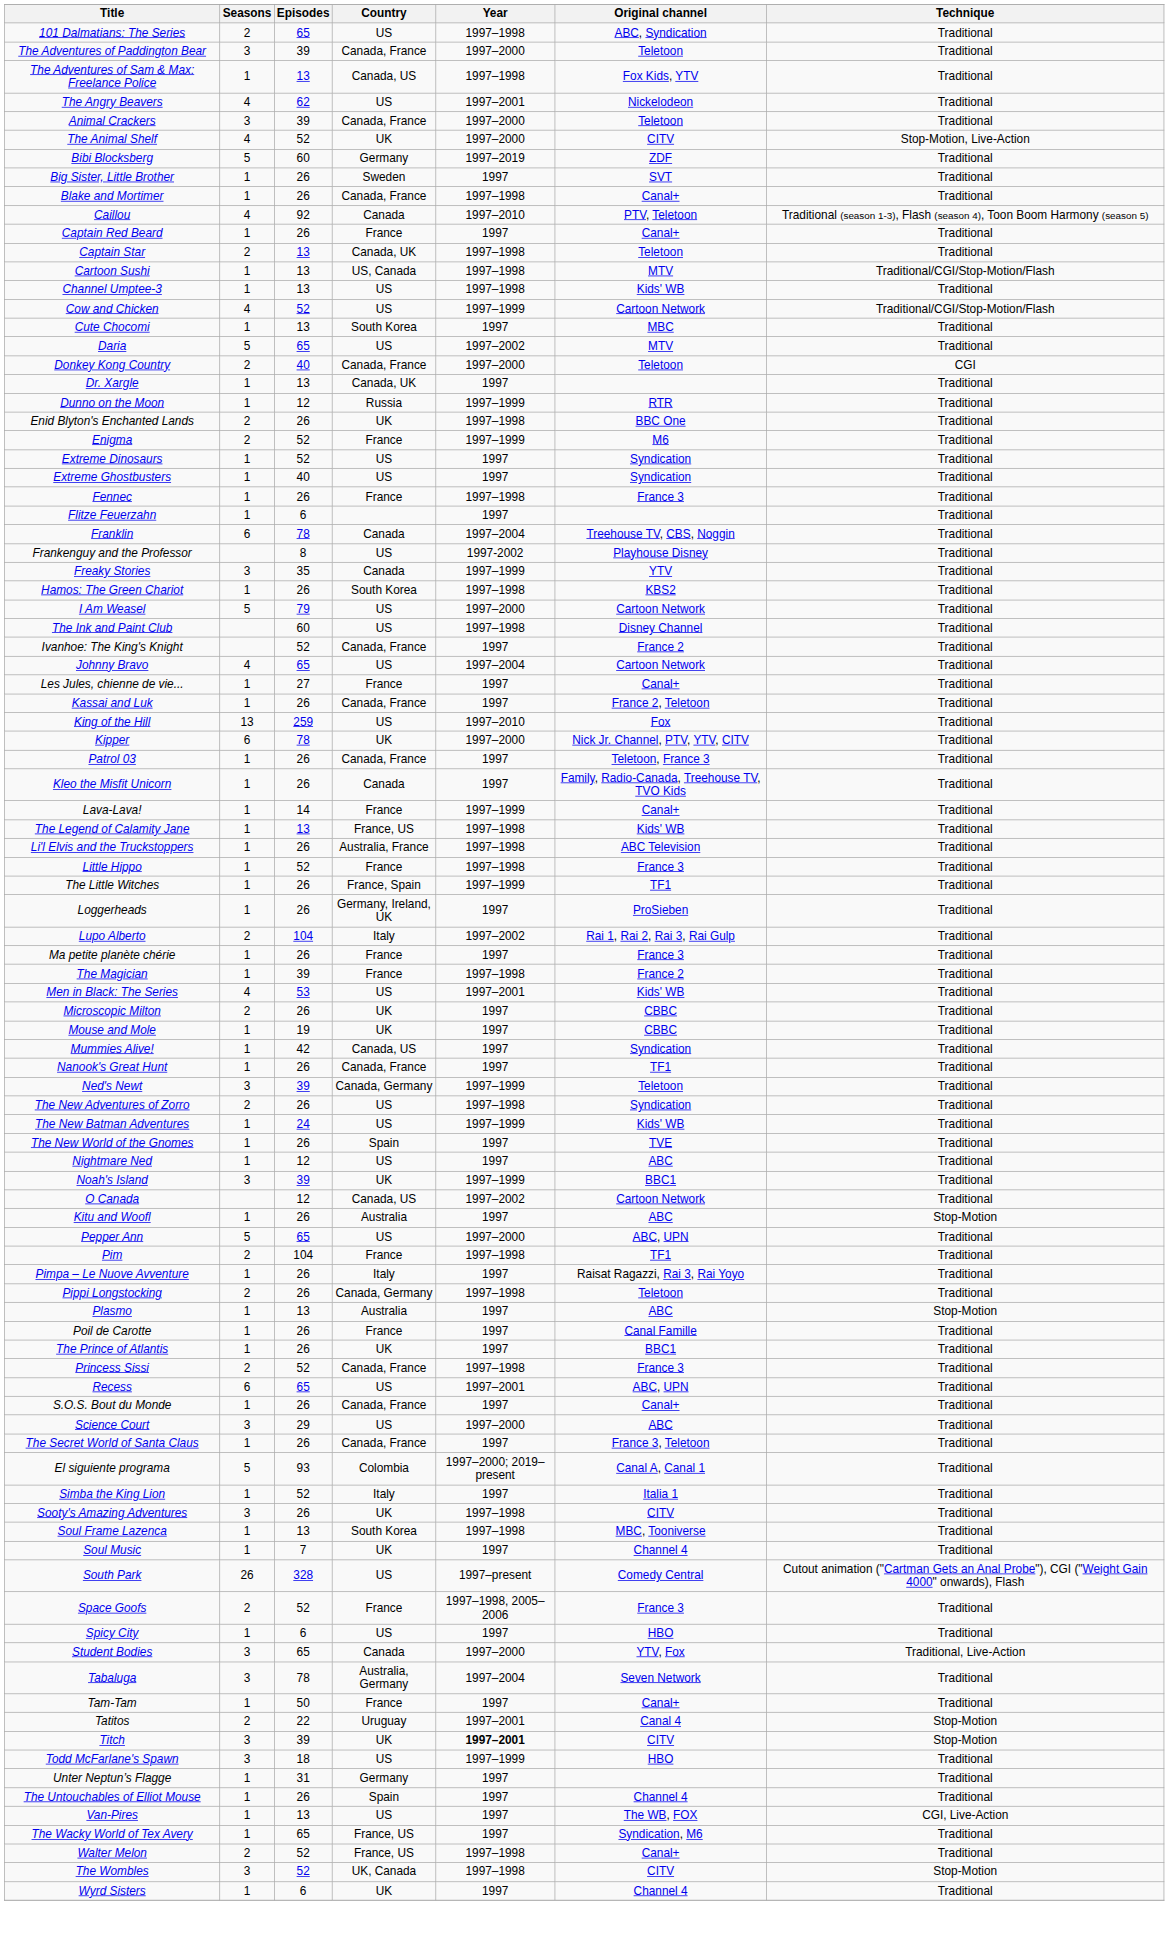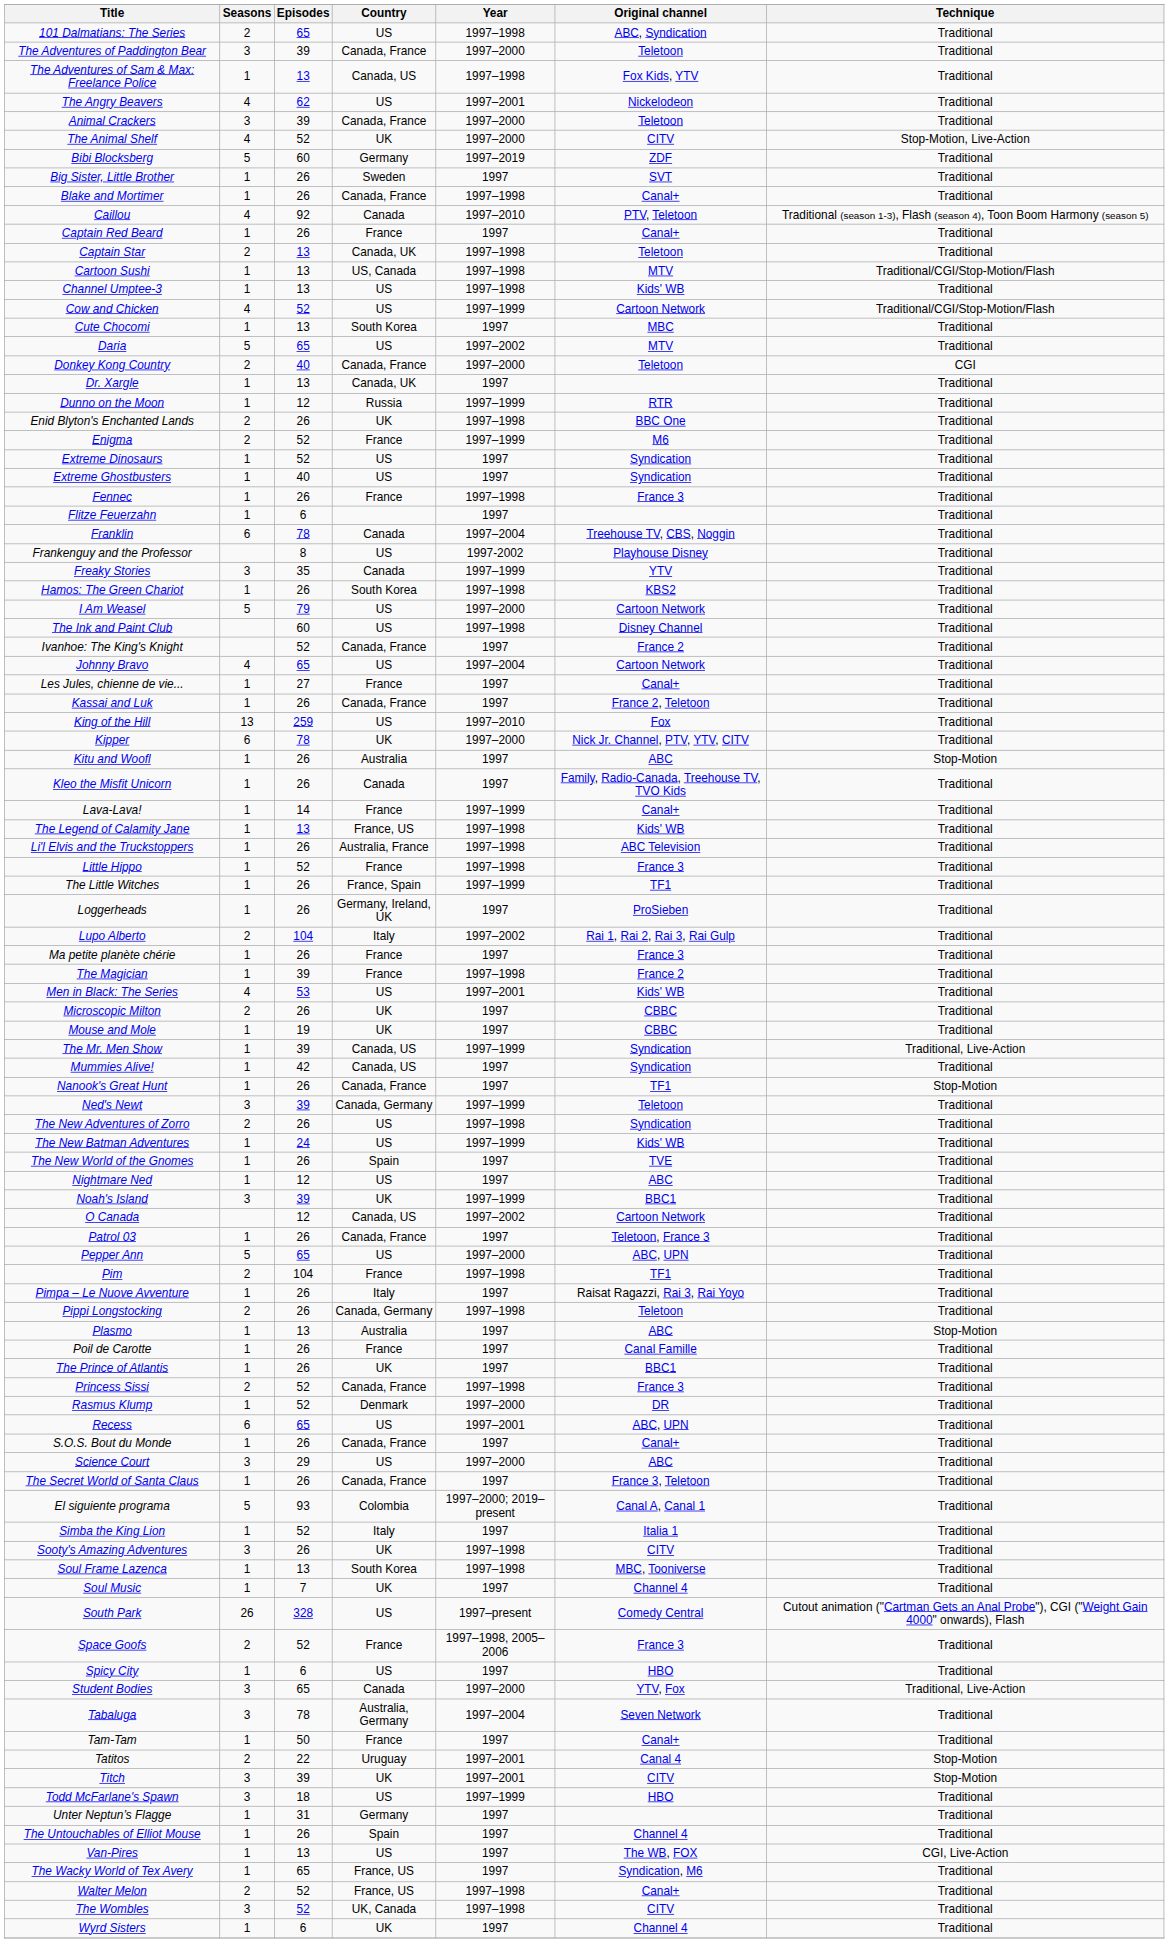rows swapped: Kitu and Woofl <-> Patrol 03
+ row: The Mr. Men Show | 1 | 39 | Canada, US | 1997–1999 | Syndication | Traditional, Live-Action
Nanook's Great Hunt | Technique: Traditional -> Stop-Motion
+ row: Rasmus Klump | 1 | 52 | Denmark | 1997–2000 | DR | Traditional
Titch | Year: bold -> normal
The Wombles | Technique: Stop-Motion -> Traditional
